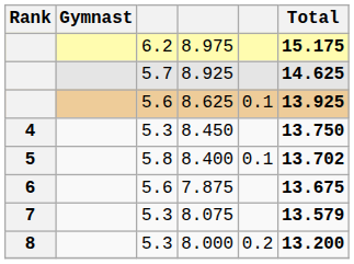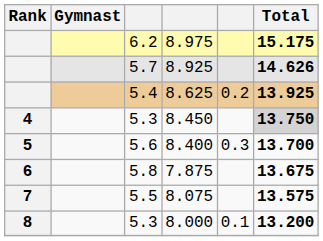8.925 | Total: 14.625 -> 14.626
8.625 | column 3: 5.6 -> 5.4
8.625 | column 5: 0.1 -> 0.2
8.450 | Total: no background -> lightgrey background
8.400 | column 3: 5.8 -> 5.6
8.400 | column 5: 0.1 -> 0.3
8.400 | Total: 13.702 -> 13.700
7.875 | column 3: 5.6 -> 5.8
8.075 | column 3: 5.3 -> 5.5
8.075 | Total: 13.579 -> 13.575
8.000 | column 5: 0.2 -> 0.1
